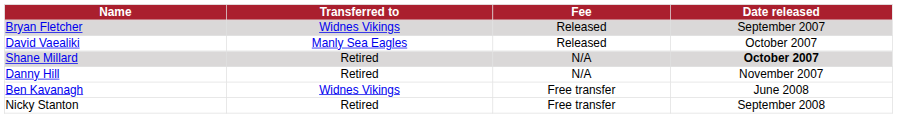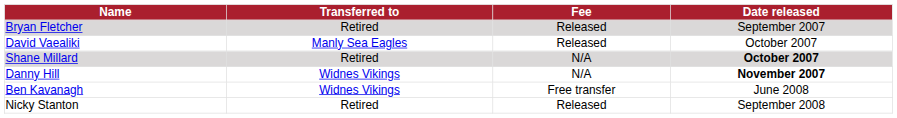Bryan Fletcher | Transferred to: Widnes Vikings -> Retired
Danny Hill | Transferred to: Retired -> Widnes Vikings
Danny Hill | Date released: normal -> bold
Nicky Stanton | Fee: Free transfer -> Released
